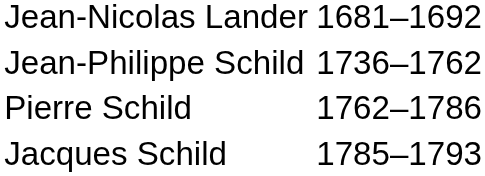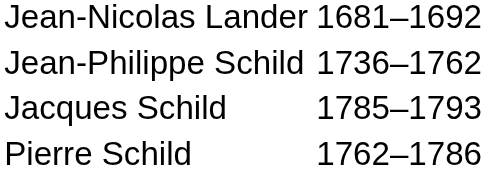rows swapped: Pierre Schild <-> Jacques Schild
